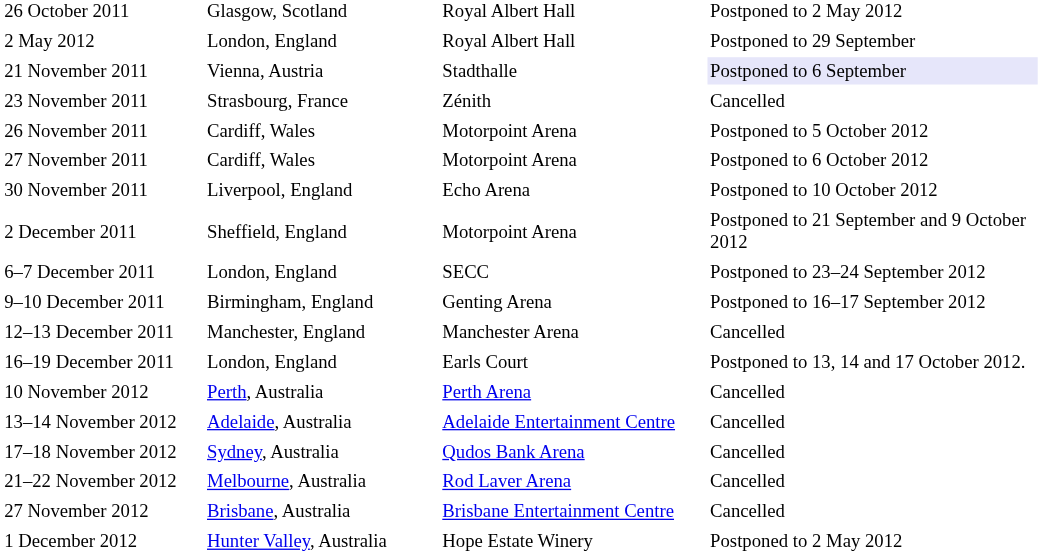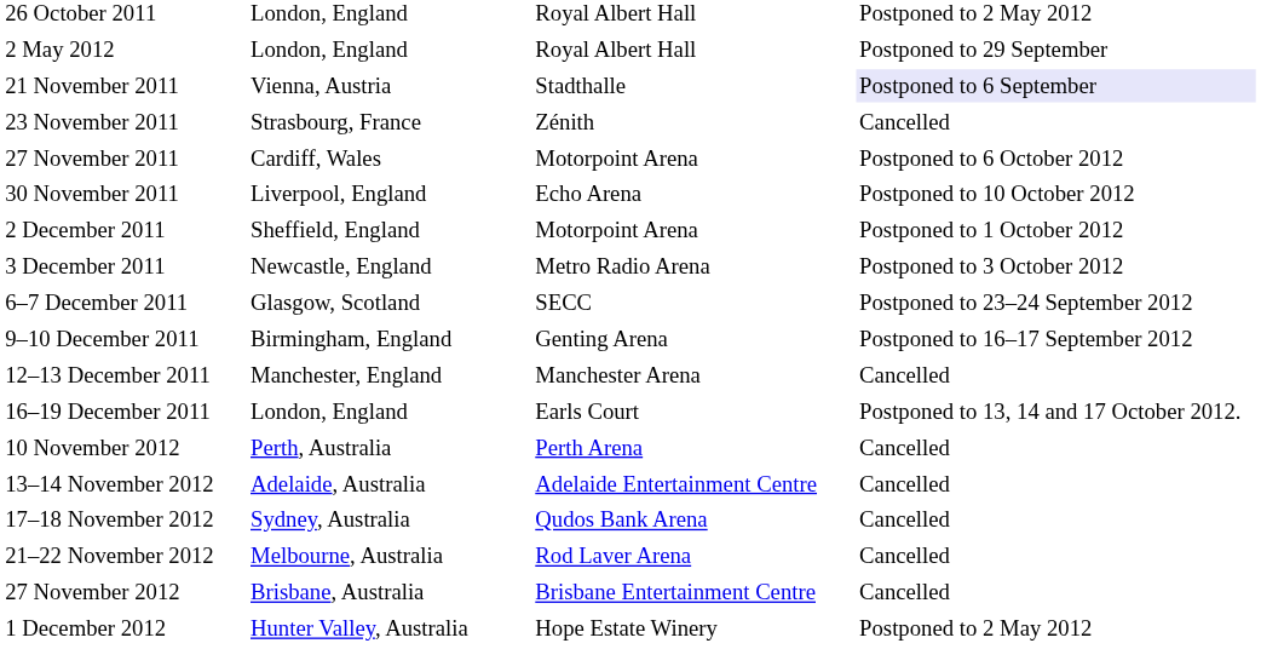26 October 2011 | column 2: Glasgow, Scotland -> London, England
- row: 26 November 2011 | Cardiff, Wales | Motorpoint Arena | Postponed to 5 October 2012
2 December 2011 | column 4: Postponed to 21 September and 9 October 2012 -> Postponed to 1 October 2012
+ row: 3 December 2011 | Newcastle, England | Metro Radio Arena | Postponed to 3 October 2012
6–7 December 2011 | column 2: London, England -> Glasgow, Scotland
